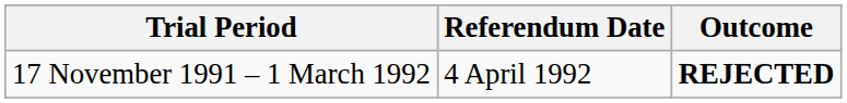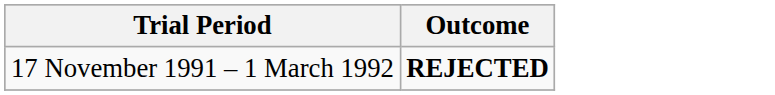- column: Referendum Date | 4 April 1992
